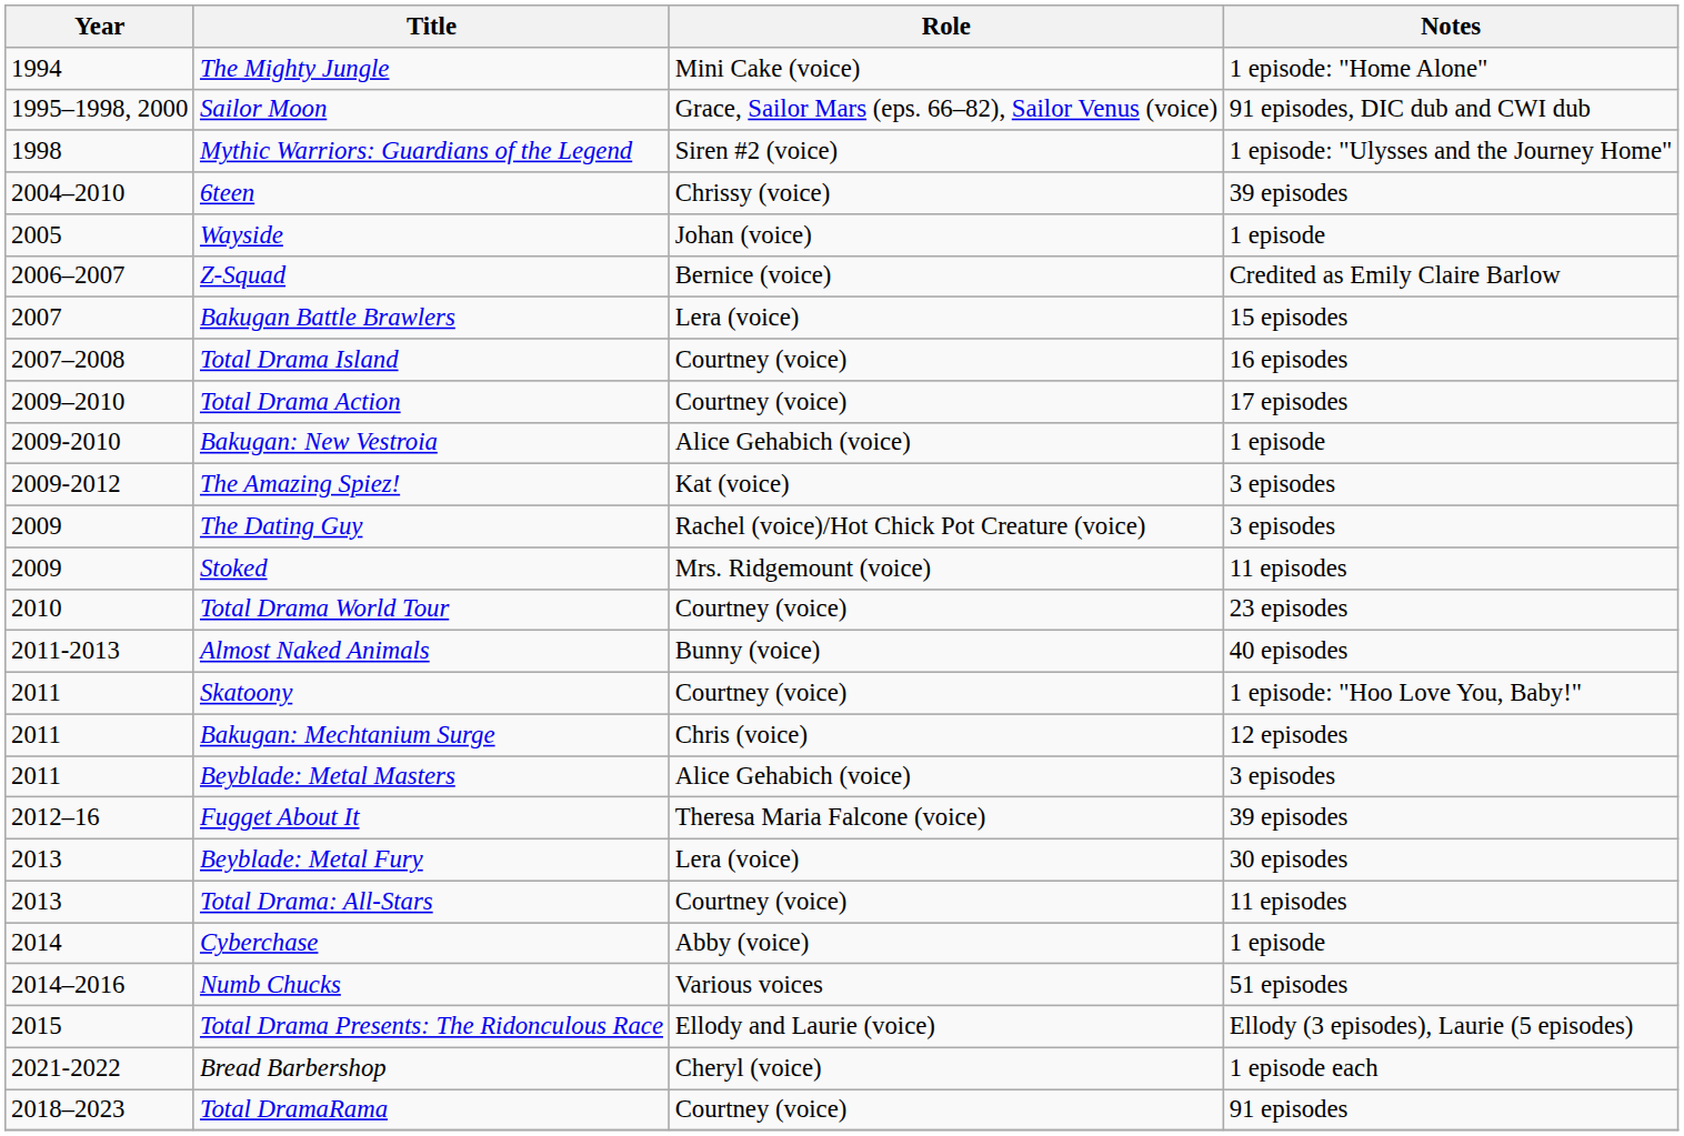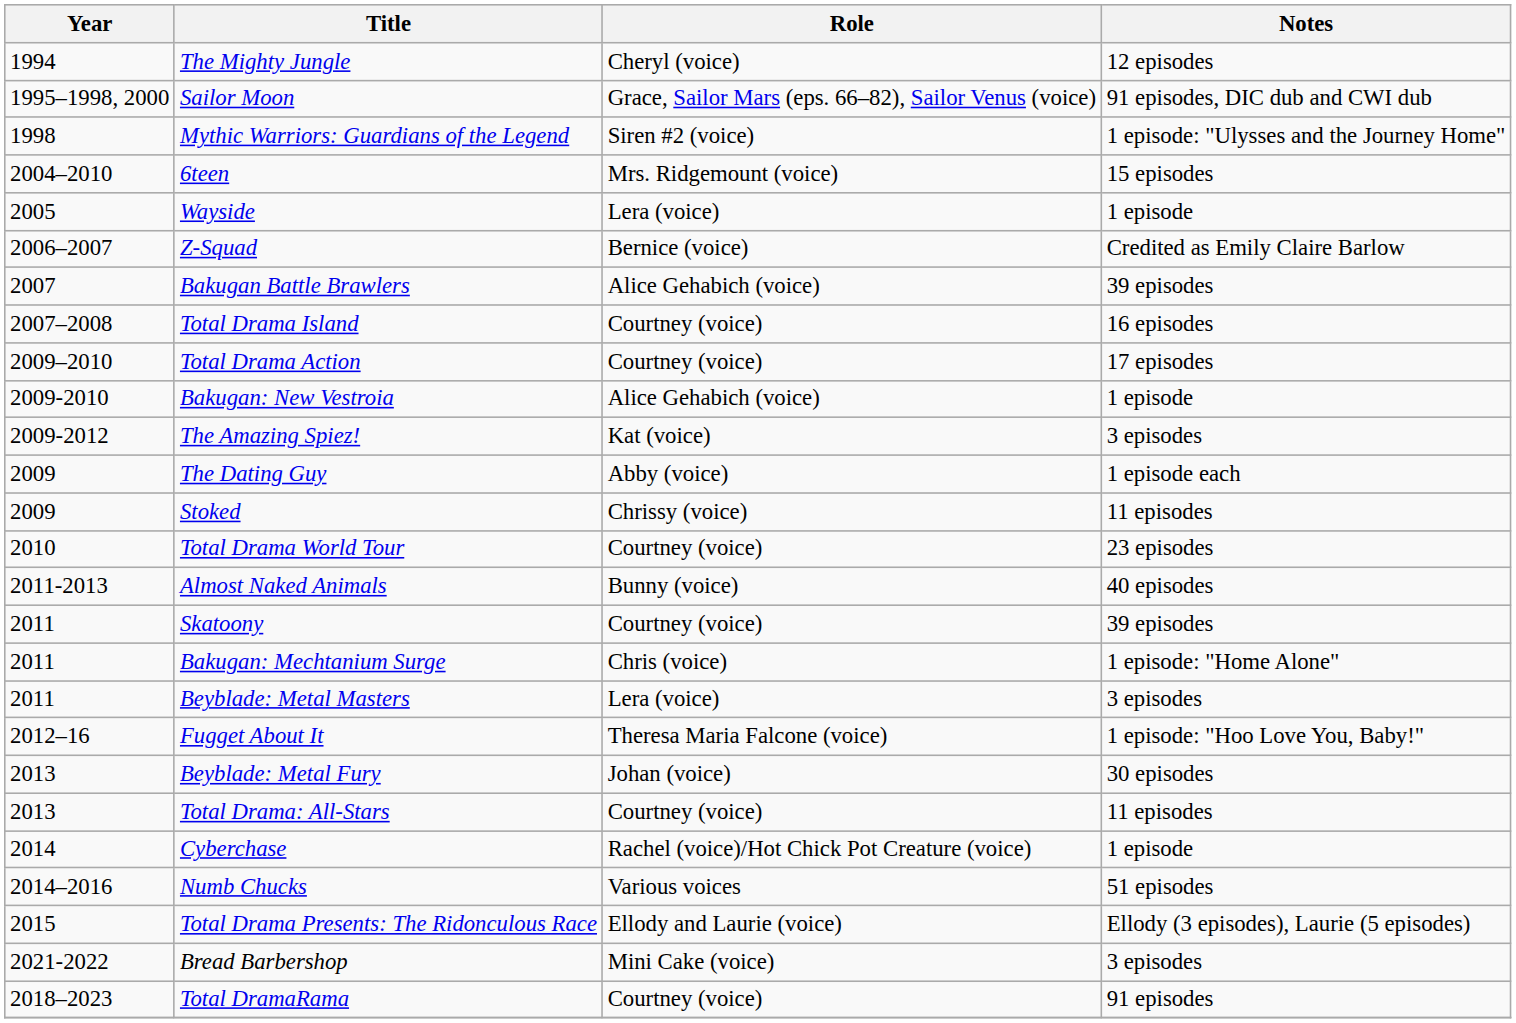The Mighty Jungle | Role: Mini Cake (voice) -> Cheryl (voice)
The Mighty Jungle | Notes: 1 episode: "Home Alone" -> 12 episodes
6teen | Role: Chrissy (voice) -> Mrs. Ridgemount (voice)
6teen | Notes: 39 episodes -> 15 episodes
Wayside | Role: Johan (voice) -> Lera (voice)
Bakugan Battle Brawlers | Role: Lera (voice) -> Alice Gehabich (voice)
Bakugan Battle Brawlers | Notes: 15 episodes -> 39 episodes
The Dating Guy | Role: Rachel (voice)/Hot Chick Pot Creature (voice) -> Abby (voice)
The Dating Guy | Notes: 3 episodes -> 1 episode each
Stoked | Role: Mrs. Ridgemount (voice) -> Chrissy (voice)
Skatoony | Notes: 1 episode: "Hoo Love You, Baby!" -> 39 episodes
Bakugan: Mechtanium Surge | Notes: 12 episodes -> 1 episode: "Home Alone"
Beyblade: Metal Masters | Role: Alice Gehabich (voice) -> Lera (voice)
Fugget About It | Notes: 39 episodes -> 1 episode: "Hoo Love You, Baby!"
Beyblade: Metal Fury | Role: Lera (voice) -> Johan (voice)
Cyberchase | Role: Abby (voice) -> Rachel (voice)/Hot Chick Pot Creature (voice)
Bread Barbershop | Role: Cheryl (voice) -> Mini Cake (voice)
Bread Barbershop | Notes: 1 episode each -> 3 episodes
